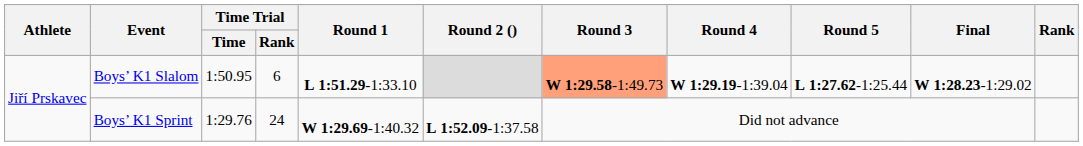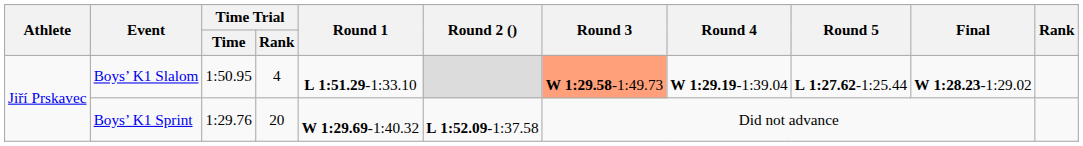Boys’ K1 Slalom | Time Trial / Rank: 6 -> 4
Boys’ K1 Sprint | Time Trial / Rank: 24 -> 20
